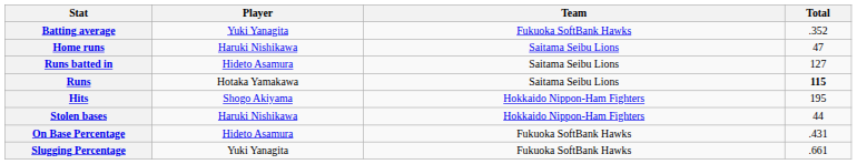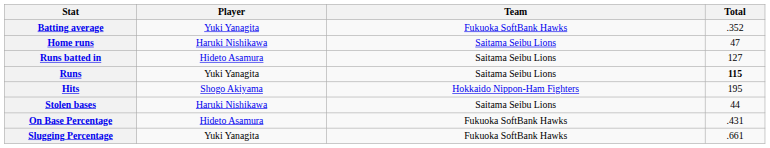Runs | Player: Hotaka Yamakawa -> Yuki Yanagita
Stolen bases | Team: Hokkaido Nippon-Ham Fighters -> Saitama Seibu Lions
